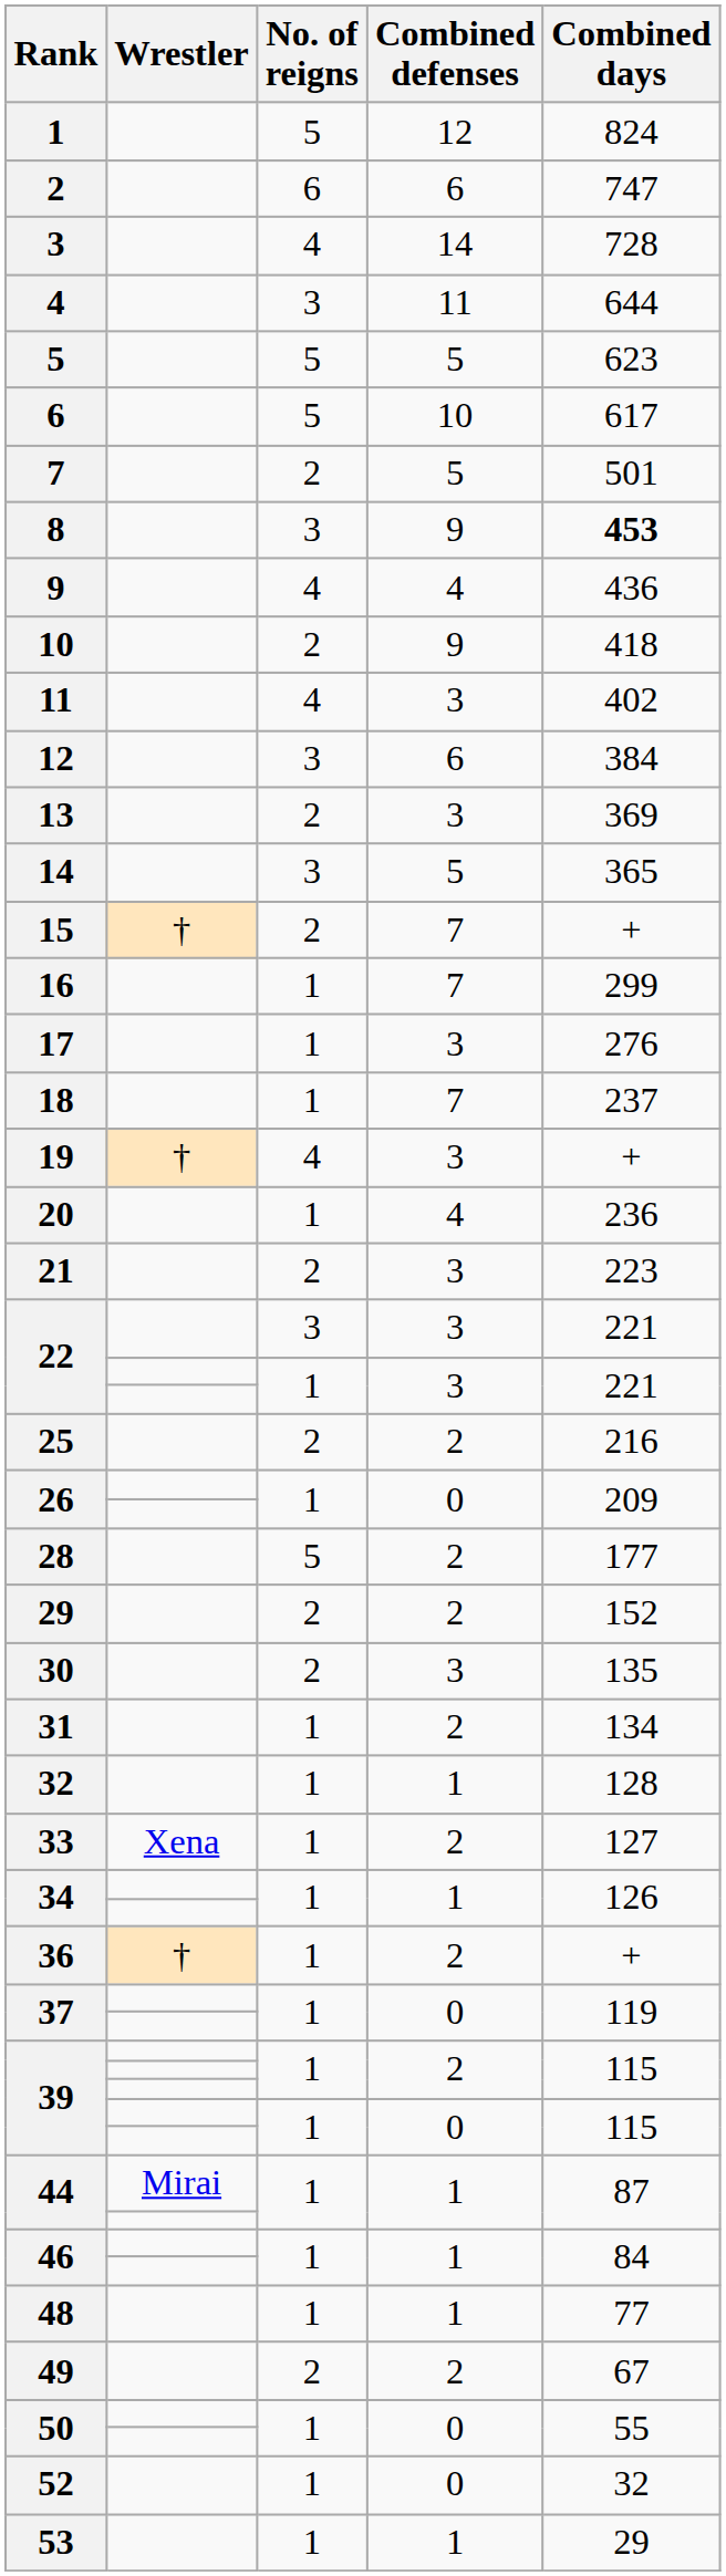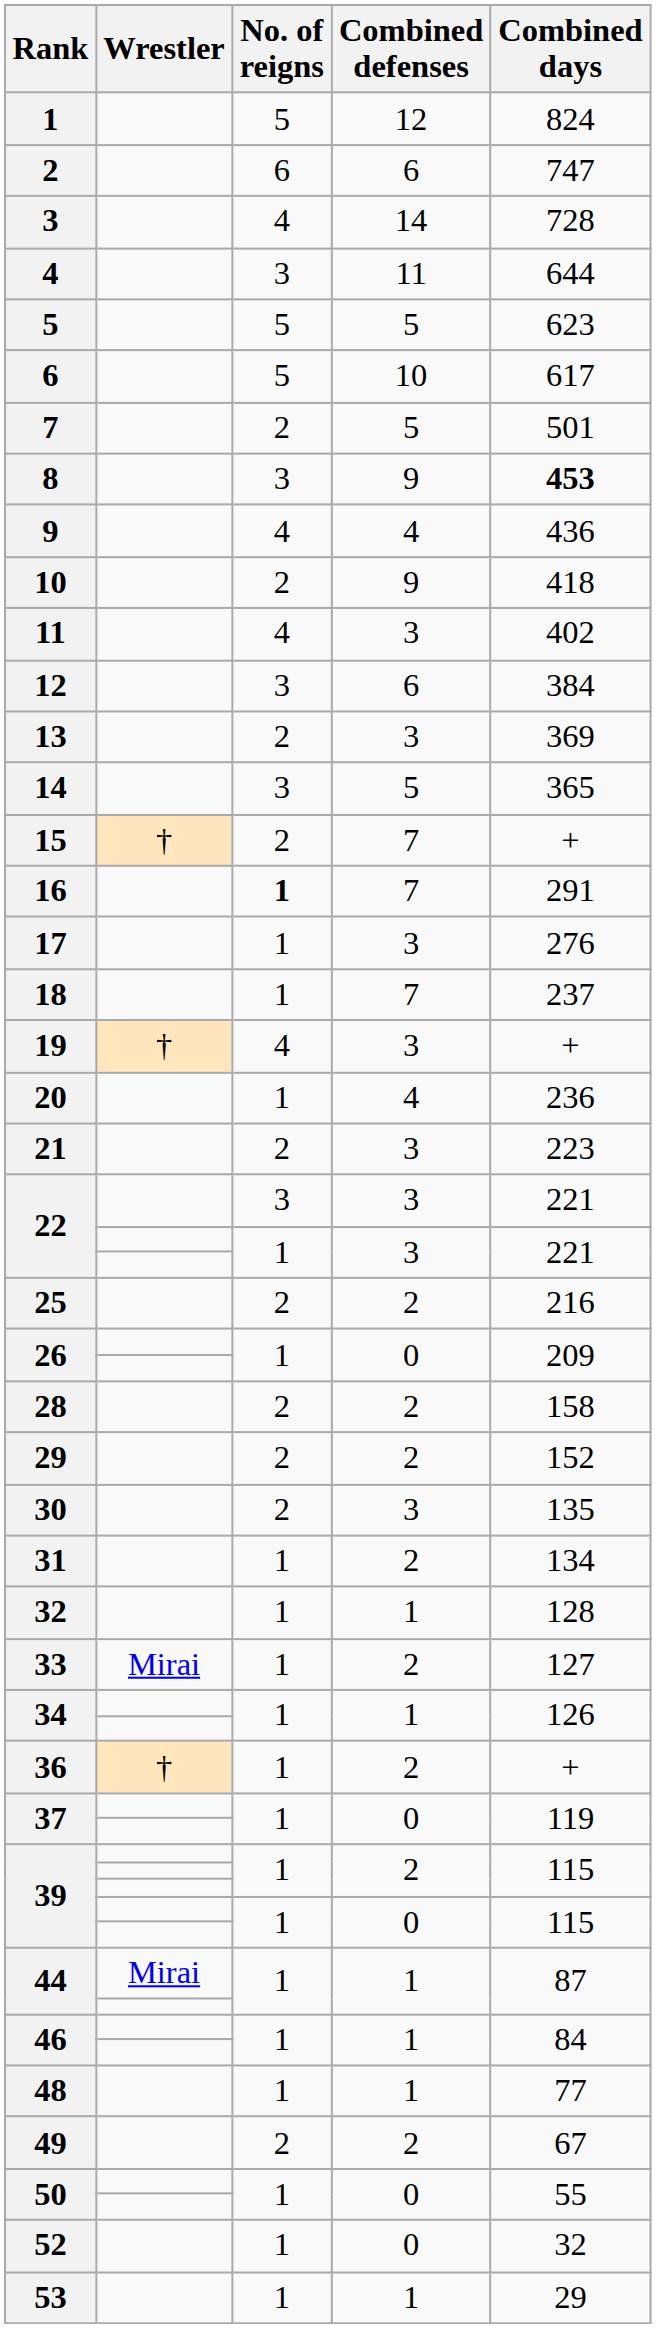16 | No. of reigns: normal -> bold
16 | Combined days: 299 -> 291
28 | No. of reigns: 5 -> 2
28 | Combined days: 177 -> 158
33 | Wrestler: Xena -> Mirai
